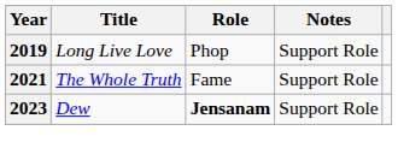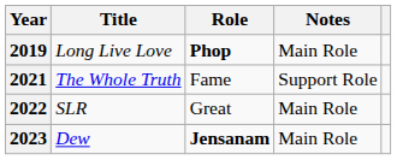2019 | Role: normal -> bold
2019 | Notes: Support Role -> Main Role
+ row: 2022 | SLR | Great | Main Role
2023 | Notes: Support Role -> Main Role
